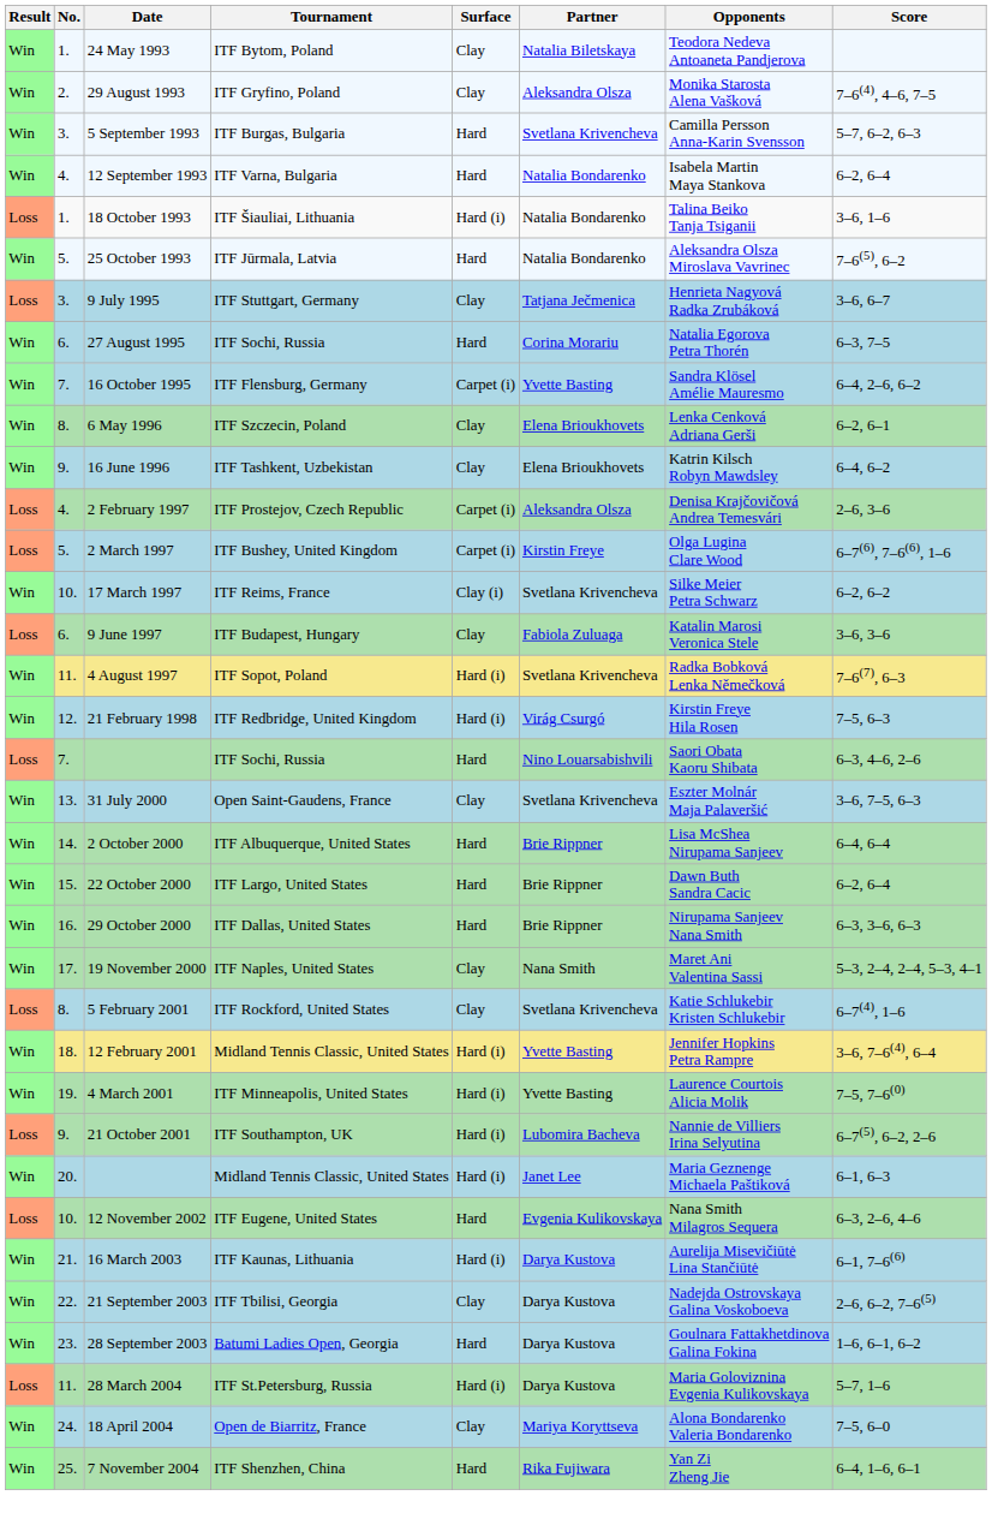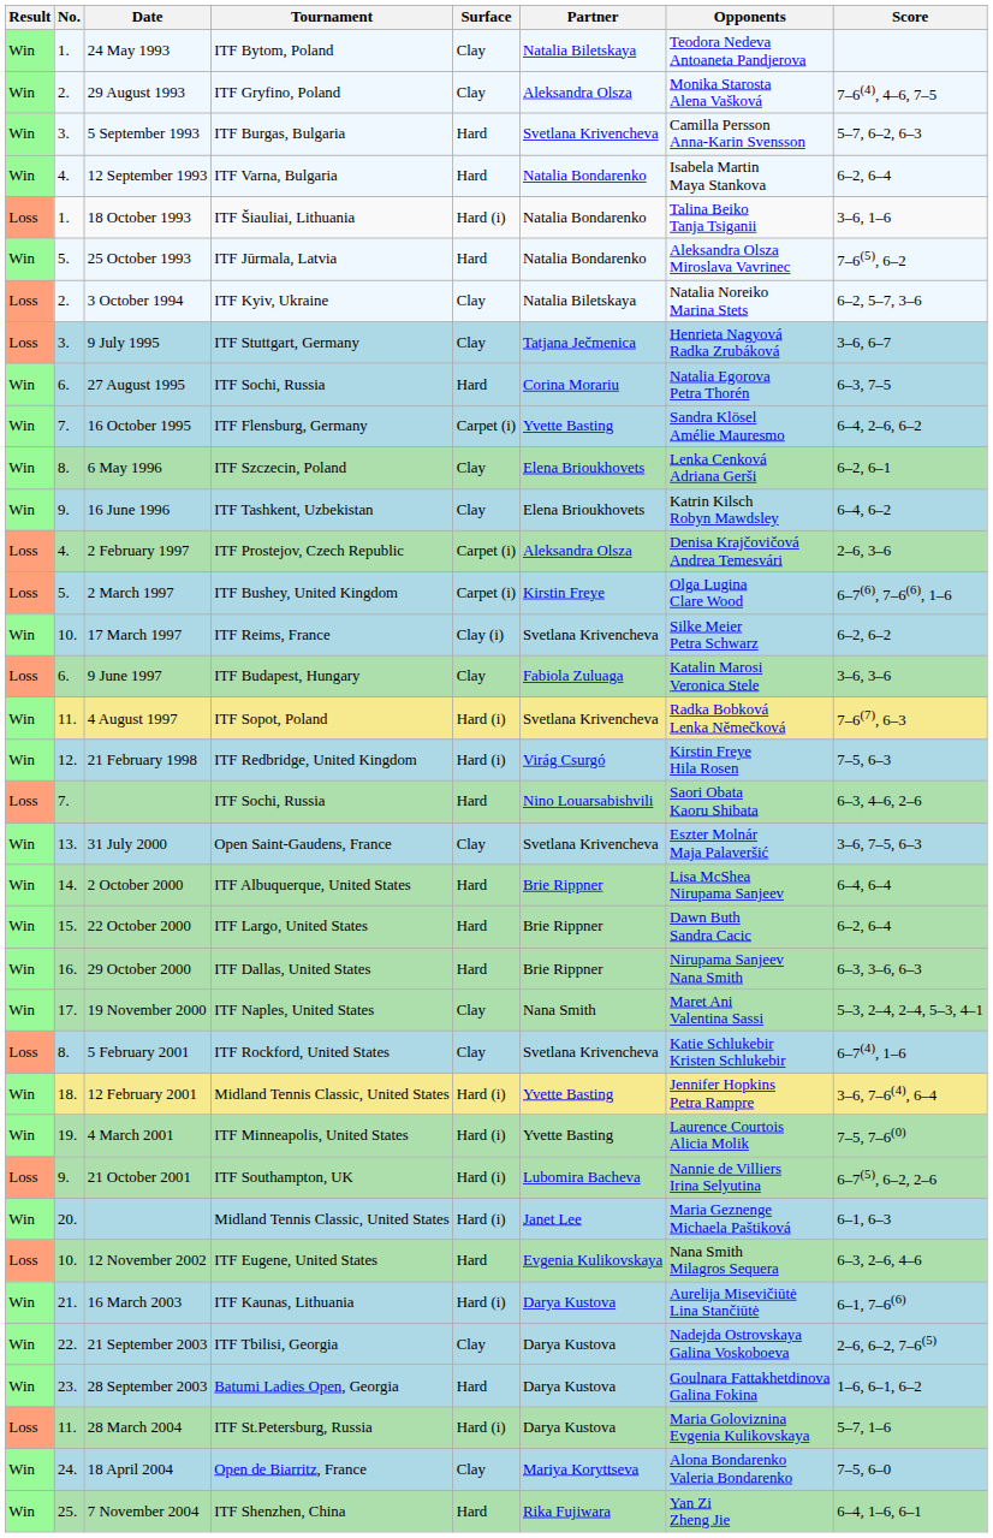+ row: Loss | 2. | 3 October 1994 | ITF Kyiv, Ukraine | Clay | Natalia Biletskaya | Natalia Noreiko Marina Stets | 6–2, 5–7, 3–6
